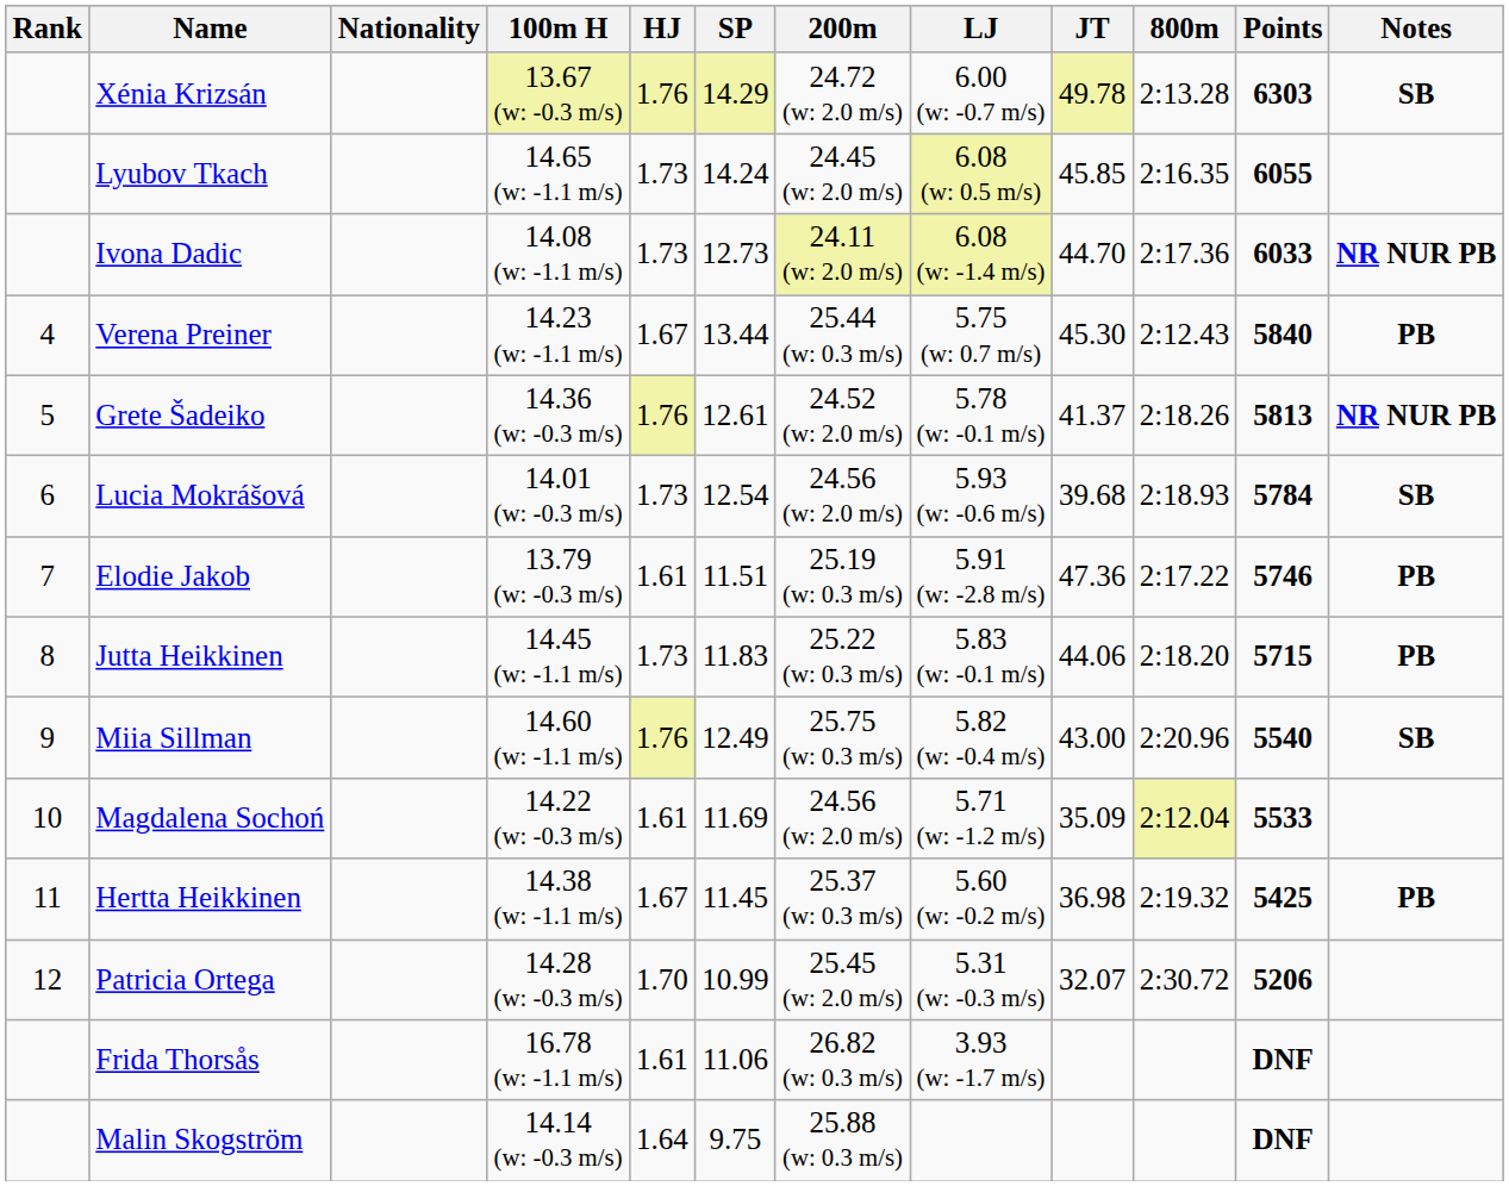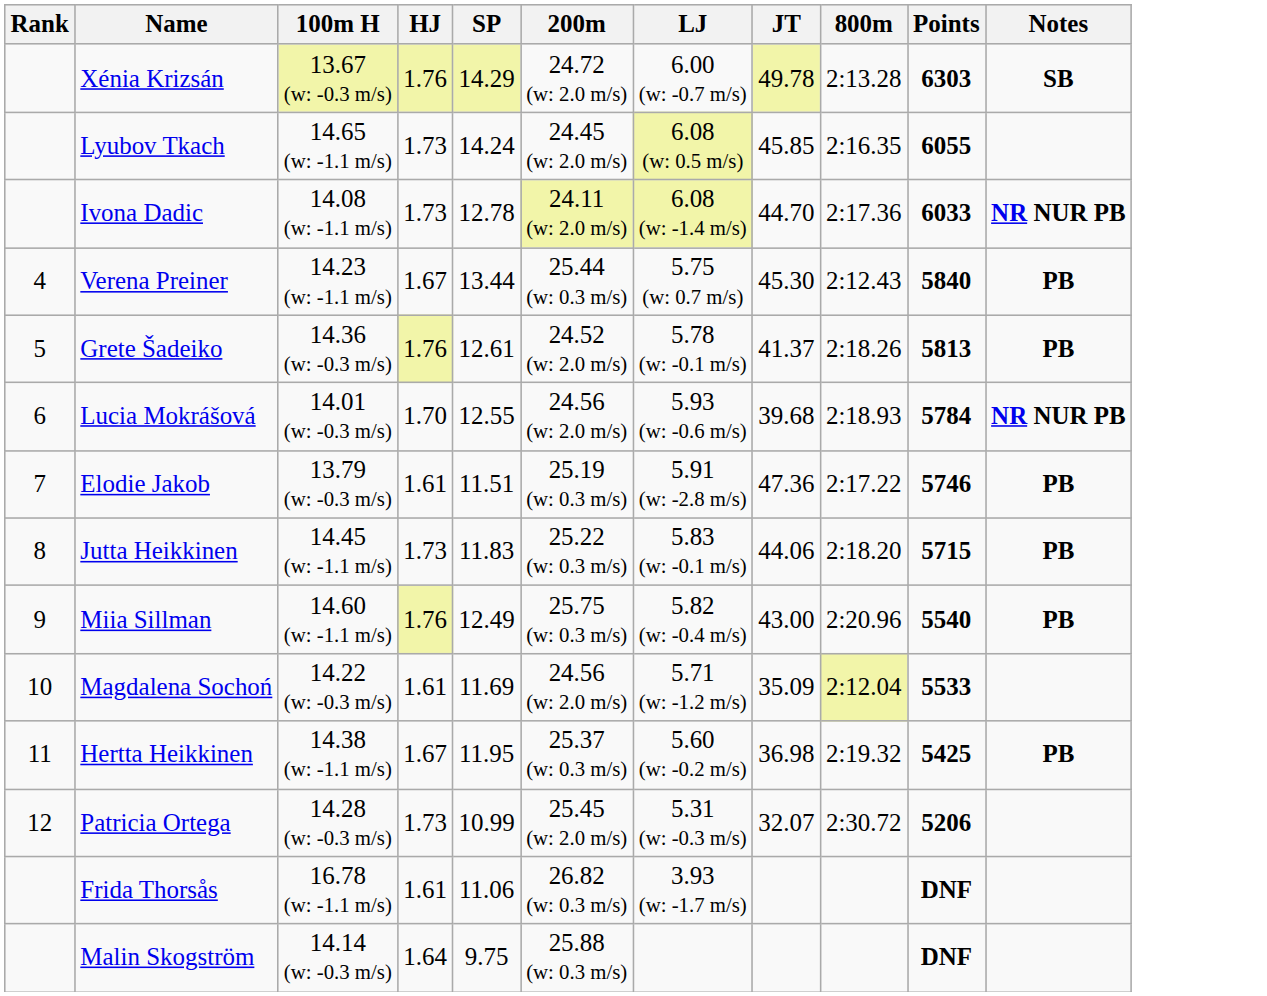- column: Nationality
Ivona Dadic | SP: 12.73 -> 12.78
Grete Šadeiko | Notes: NR NUR PB -> PB
Lucia Mokrášová | HJ: 1.73 -> 1.70
Lucia Mokrášová | SP: 12.54 -> 12.55
Lucia Mokrášová | Notes: SB -> NR NUR PB
Miia Sillman | Notes: SB -> PB
Hertta Heikkinen | SP: 11.45 -> 11.95
Patricia Ortega | HJ: 1.70 -> 1.73
